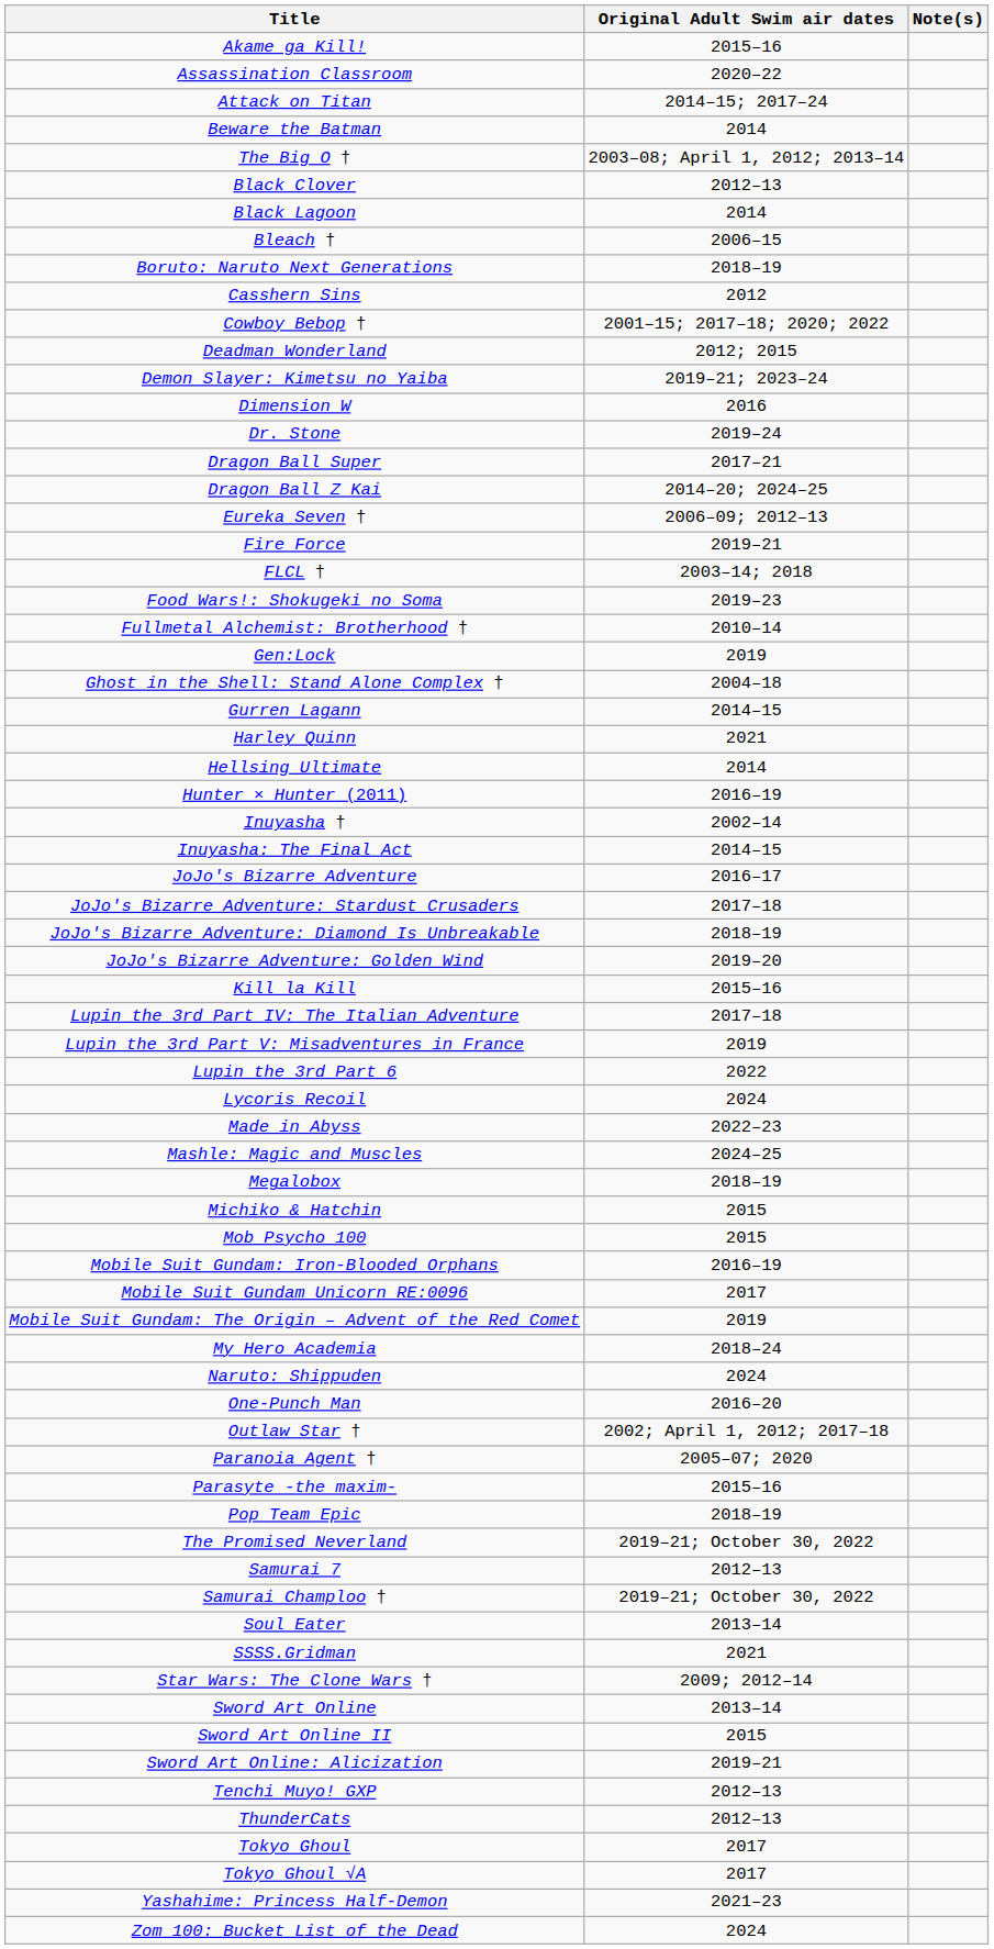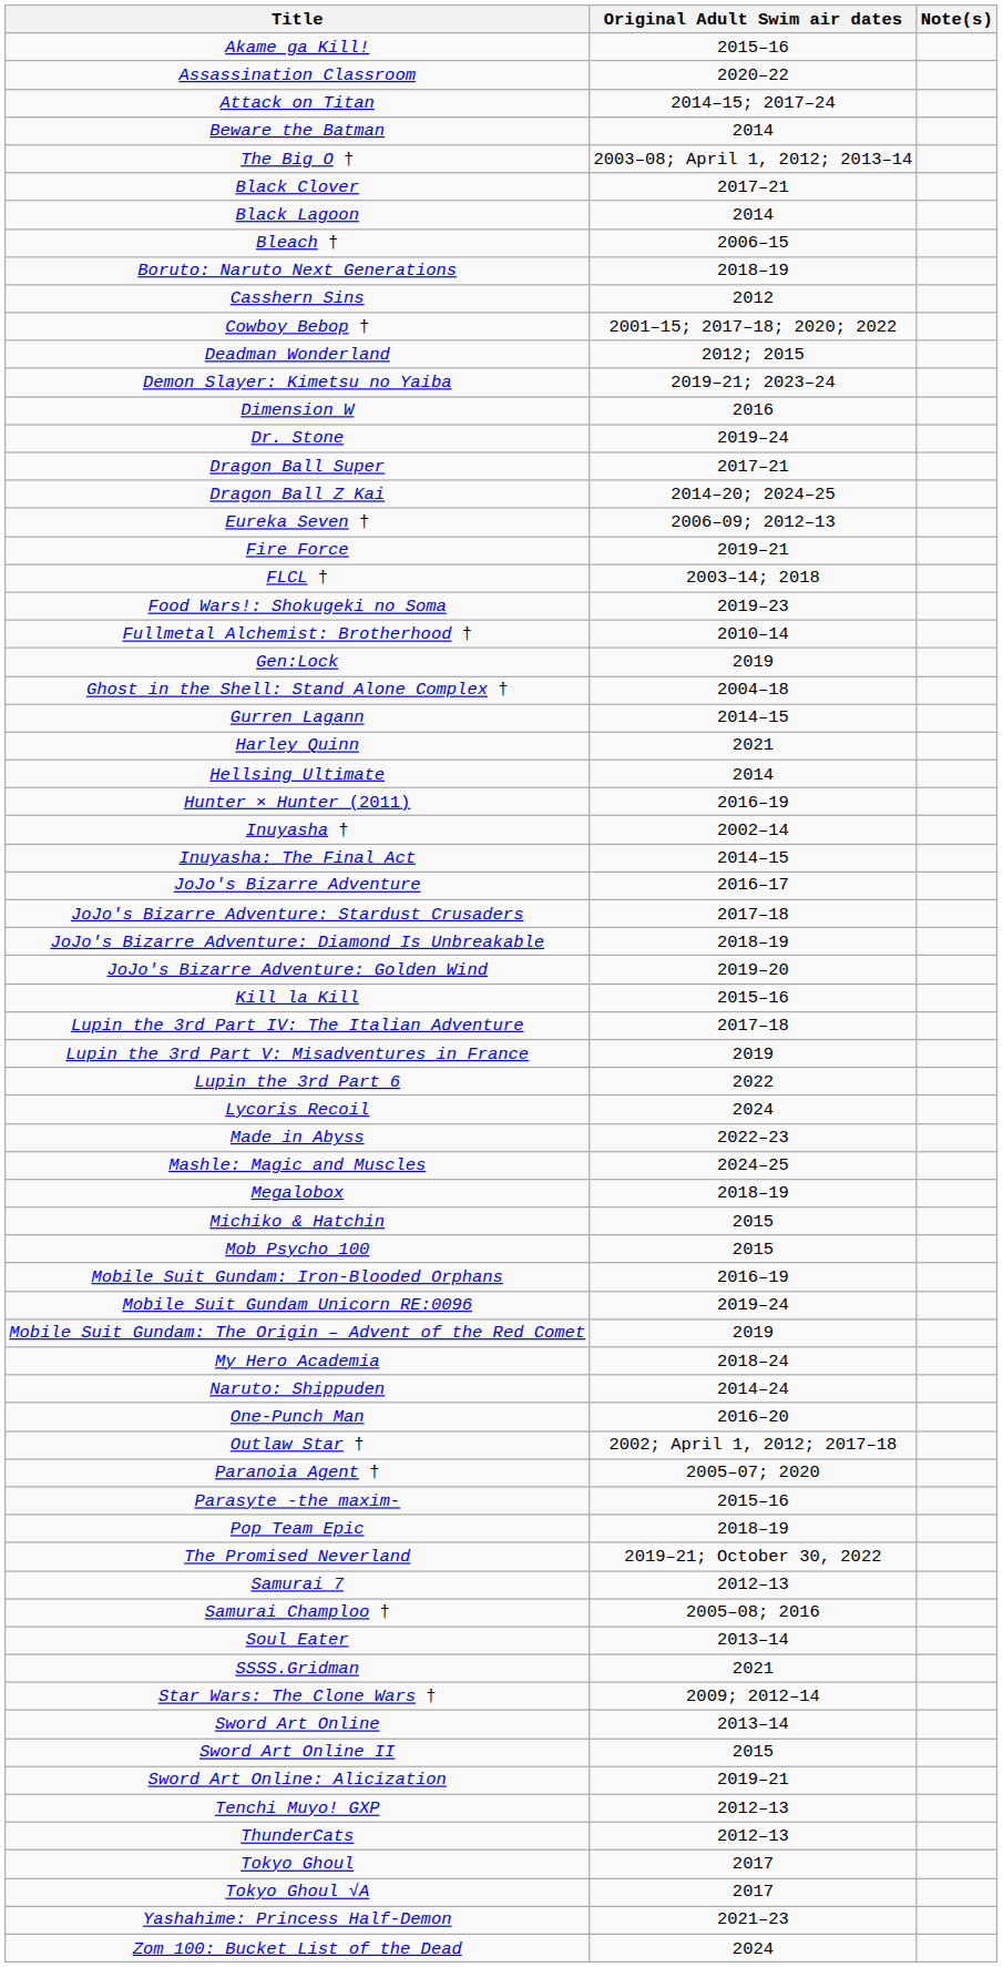Black Clover | Original Adult Swim air dates: 2012–13 -> 2017–21
Mobile Suit Gundam Unicorn RE:0096 | Original Adult Swim air dates: 2017 -> 2019–24
Naruto: Shippuden | Original Adult Swim air dates: 2024 -> 2014–24
Samurai Champloo † | Original Adult Swim air dates: 2019–21; October 30, 2022 -> 2005–08; 2016
